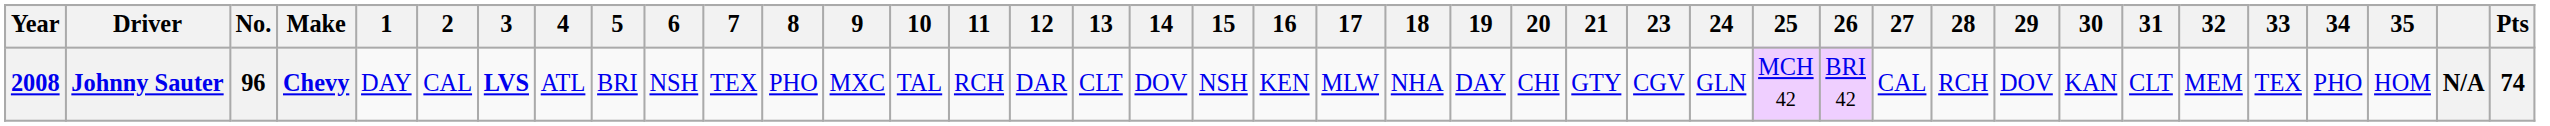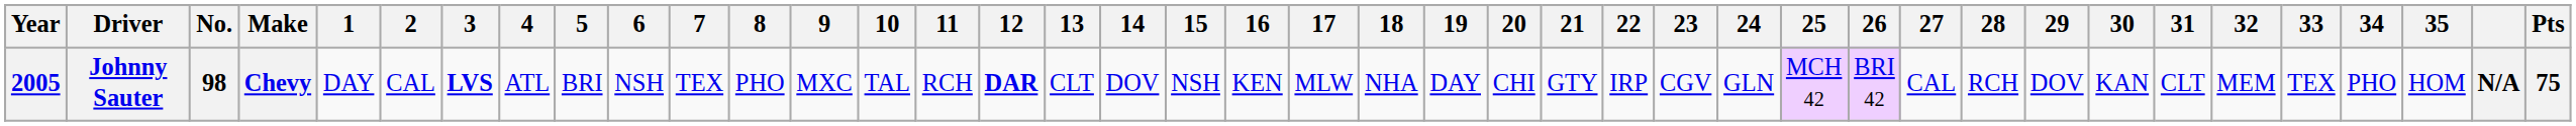+ column: 22 | IRP
Johnny Sauter | Year: 2008 -> 2005
Johnny Sauter | No.: 96 -> 98
Johnny Sauter | 12: normal -> bold
Johnny Sauter | Pts: 74 -> 75
